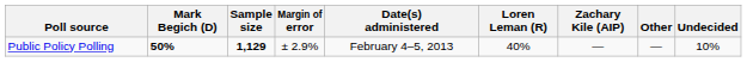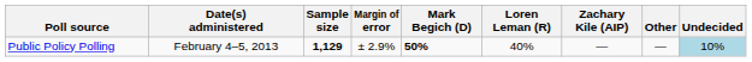columns swapped: Date(s) administered <-> Mark Begich (D)
Public Policy Polling | Undecided: no background -> lightblue background
